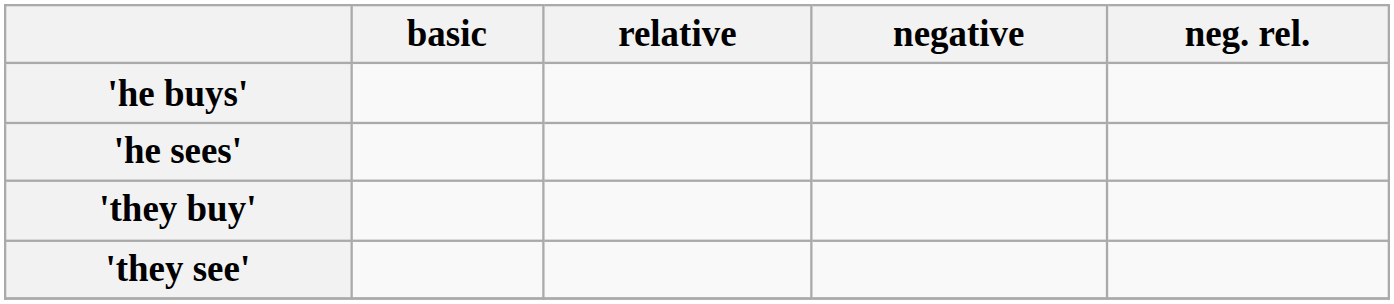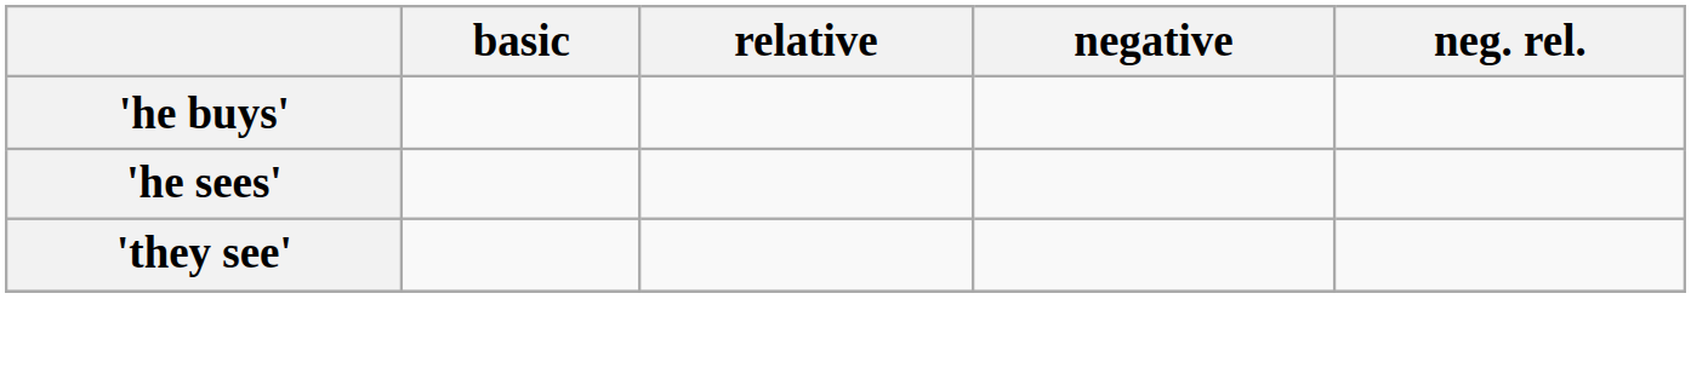- row: 'they buy'
